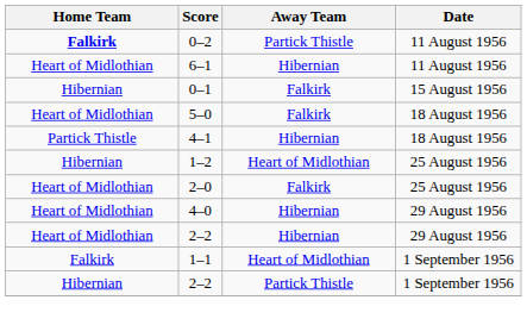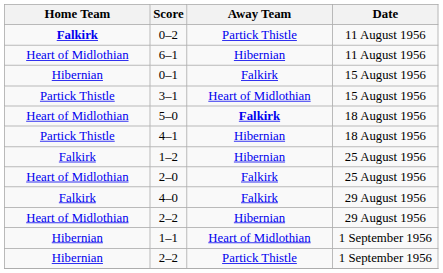+ row: Partick Thistle | 3–1 | Heart of Midlothian | 15 August 1956
5–0 | Away Team: normal -> bold
1–2 | Home Team: Hibernian -> Falkirk
1–2 | Away Team: Heart of Midlothian -> Hibernian
4–0 | Home Team: Heart of Midlothian -> Falkirk
4–0 | Away Team: Hibernian -> Falkirk
1–1 | Home Team: Falkirk -> Hibernian
